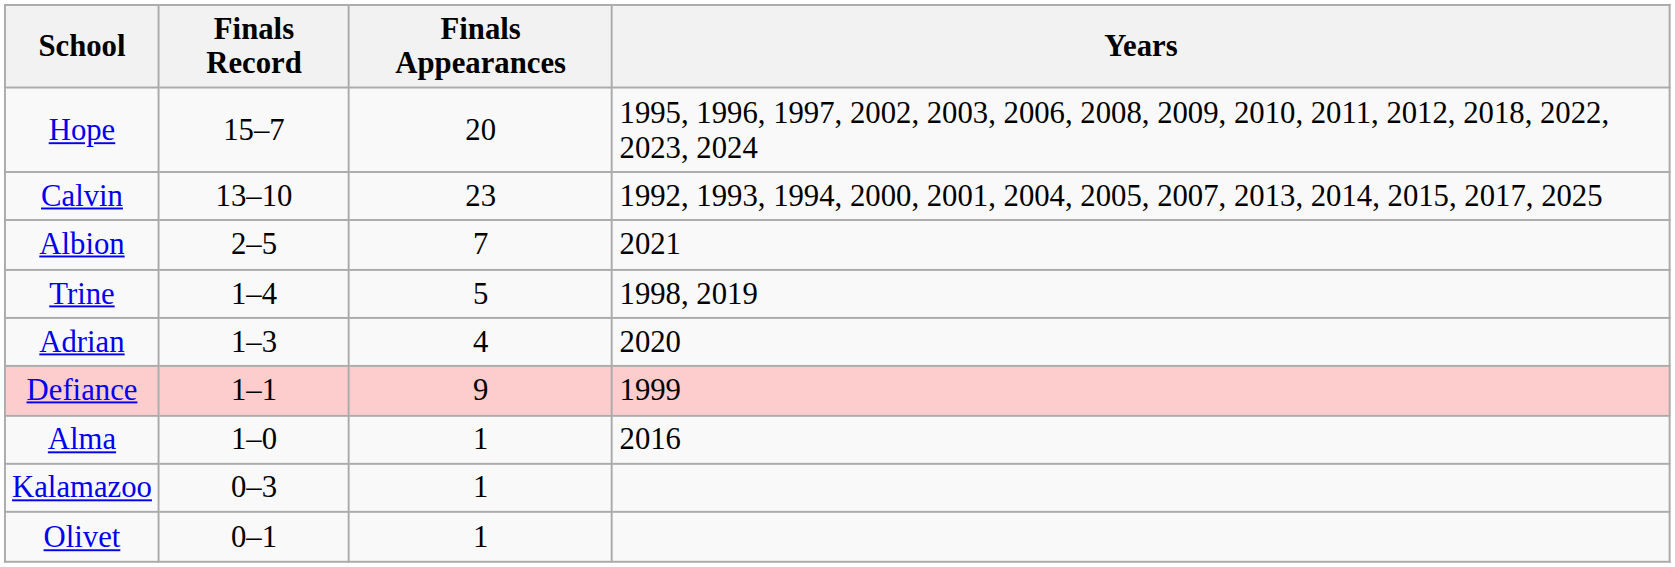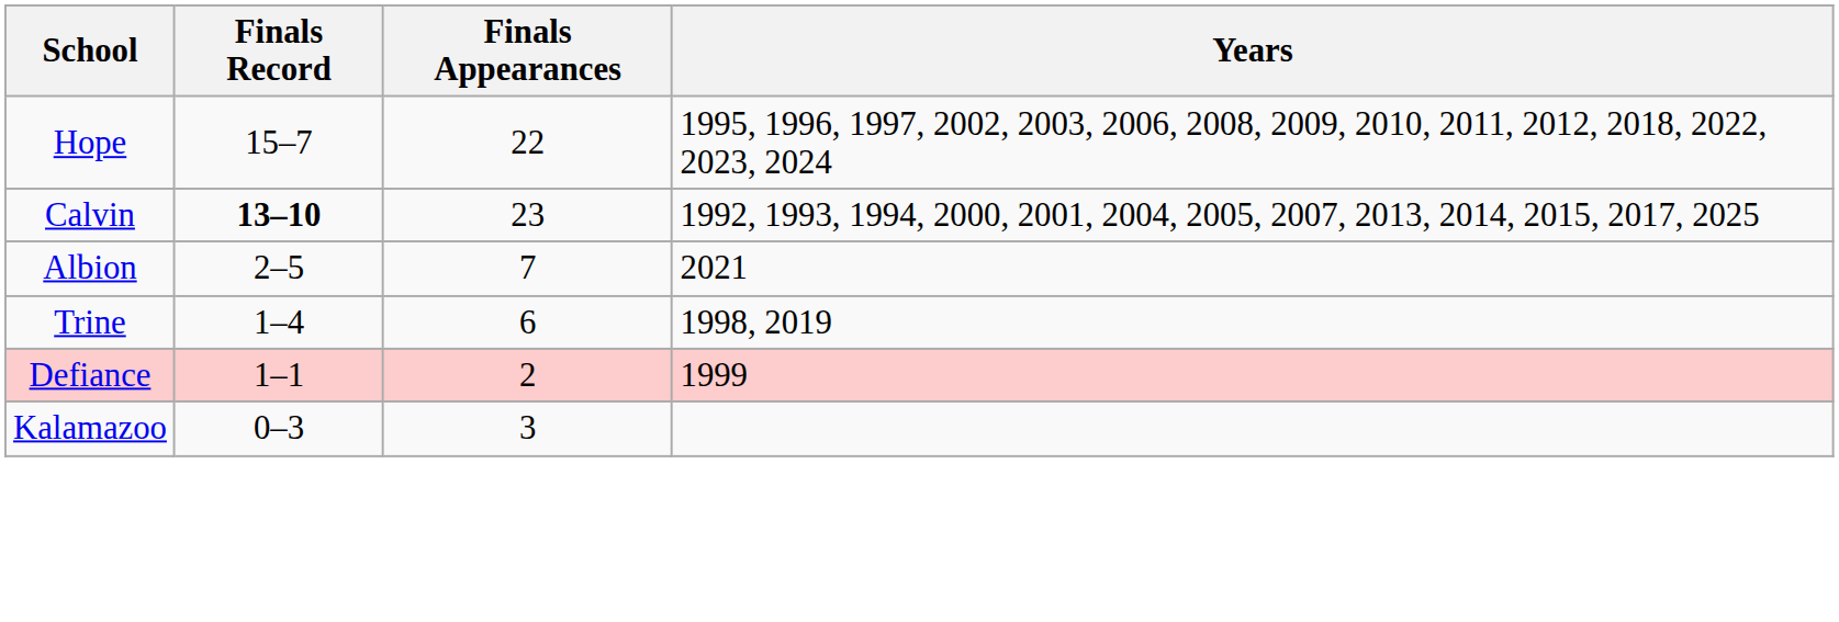Hope | Finals Appearances: 20 -> 22
Calvin | Finals Record: normal -> bold
Trine | Finals Appearances: 5 -> 6
- row: Adrian | 1–3 | 4 | 2020
Defiance | Finals Appearances: 9 -> 2
- row: Alma | 1–0 | 1 | 2016
Kalamazoo | Finals Appearances: 1 -> 3
- row: Olivet | 0–1 | 1
